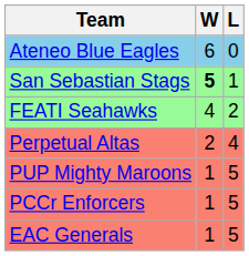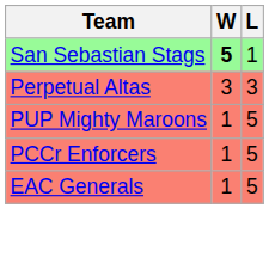- row: Ateneo Blue Eagles | 6 | 0
- row: FEATI Seahawks | 4 | 2
Perpetual Altas | W: 2 -> 3
Perpetual Altas | L: 4 -> 3
